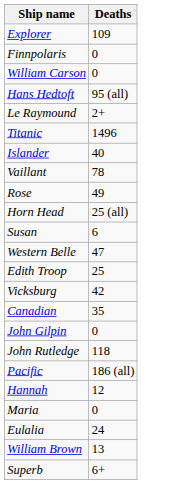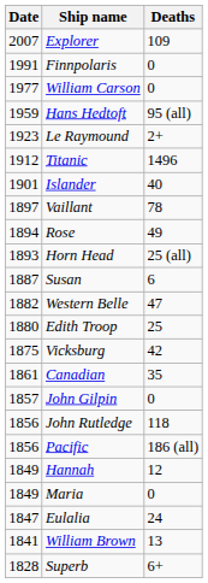+ column: Date | 2007 | 1991 | 1977 | 1959 | 1923 | 1912 | 1901 | 1897 | 1894 | 1893 | 1887 | 1882 | 1880 | 1875 | 1861 | 1857 | 1856 | 1856 | 1849 | 1849 | 1847 | 1841 | 1828
